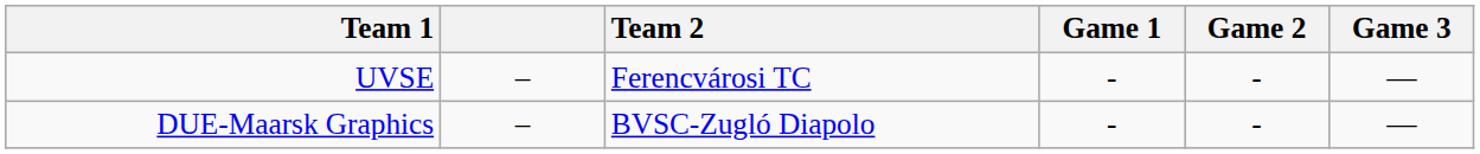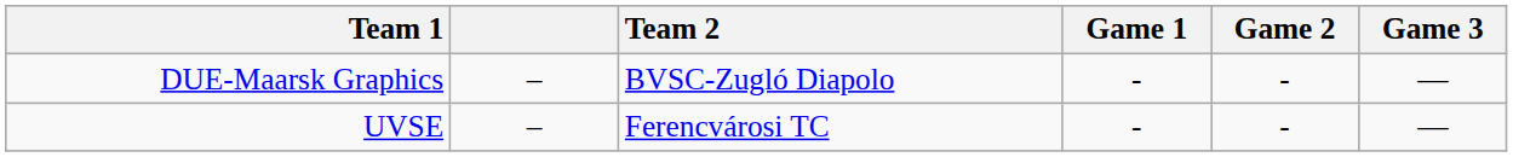rows swapped: UVSE <-> DUE-Maarsk Graphics
